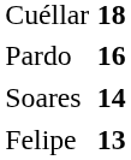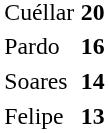Cuéllar | column 2: 18 -> 20
